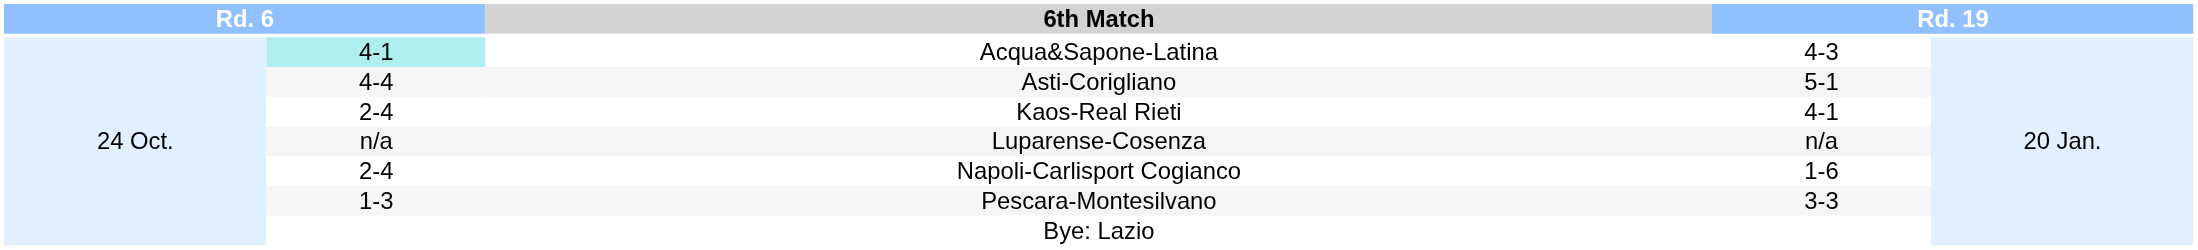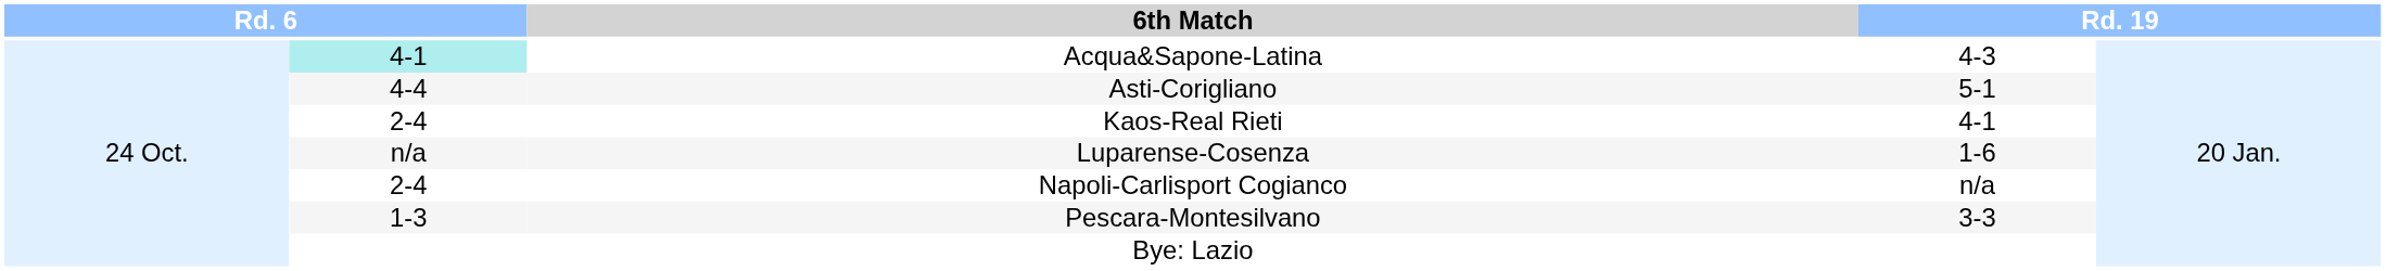Luparense-Cosenza | column 4: n/a -> 1-6
Napoli-Carlisport Cogianco | column 4: 1-6 -> n/a
